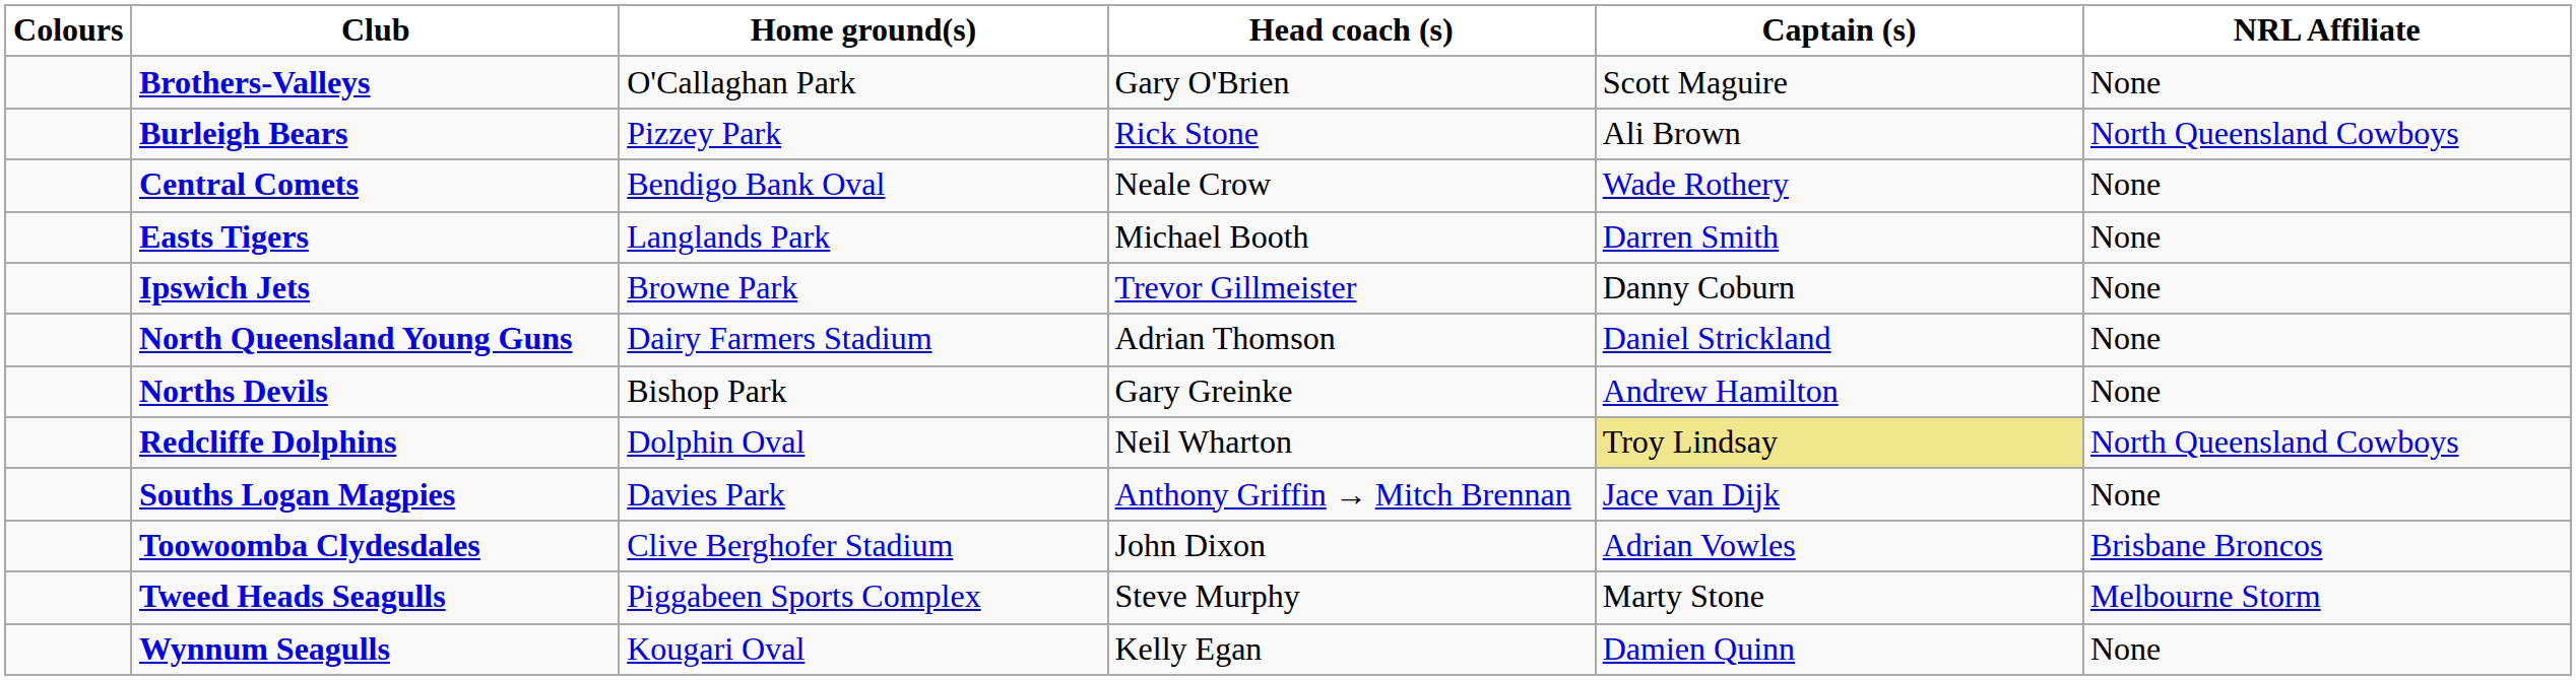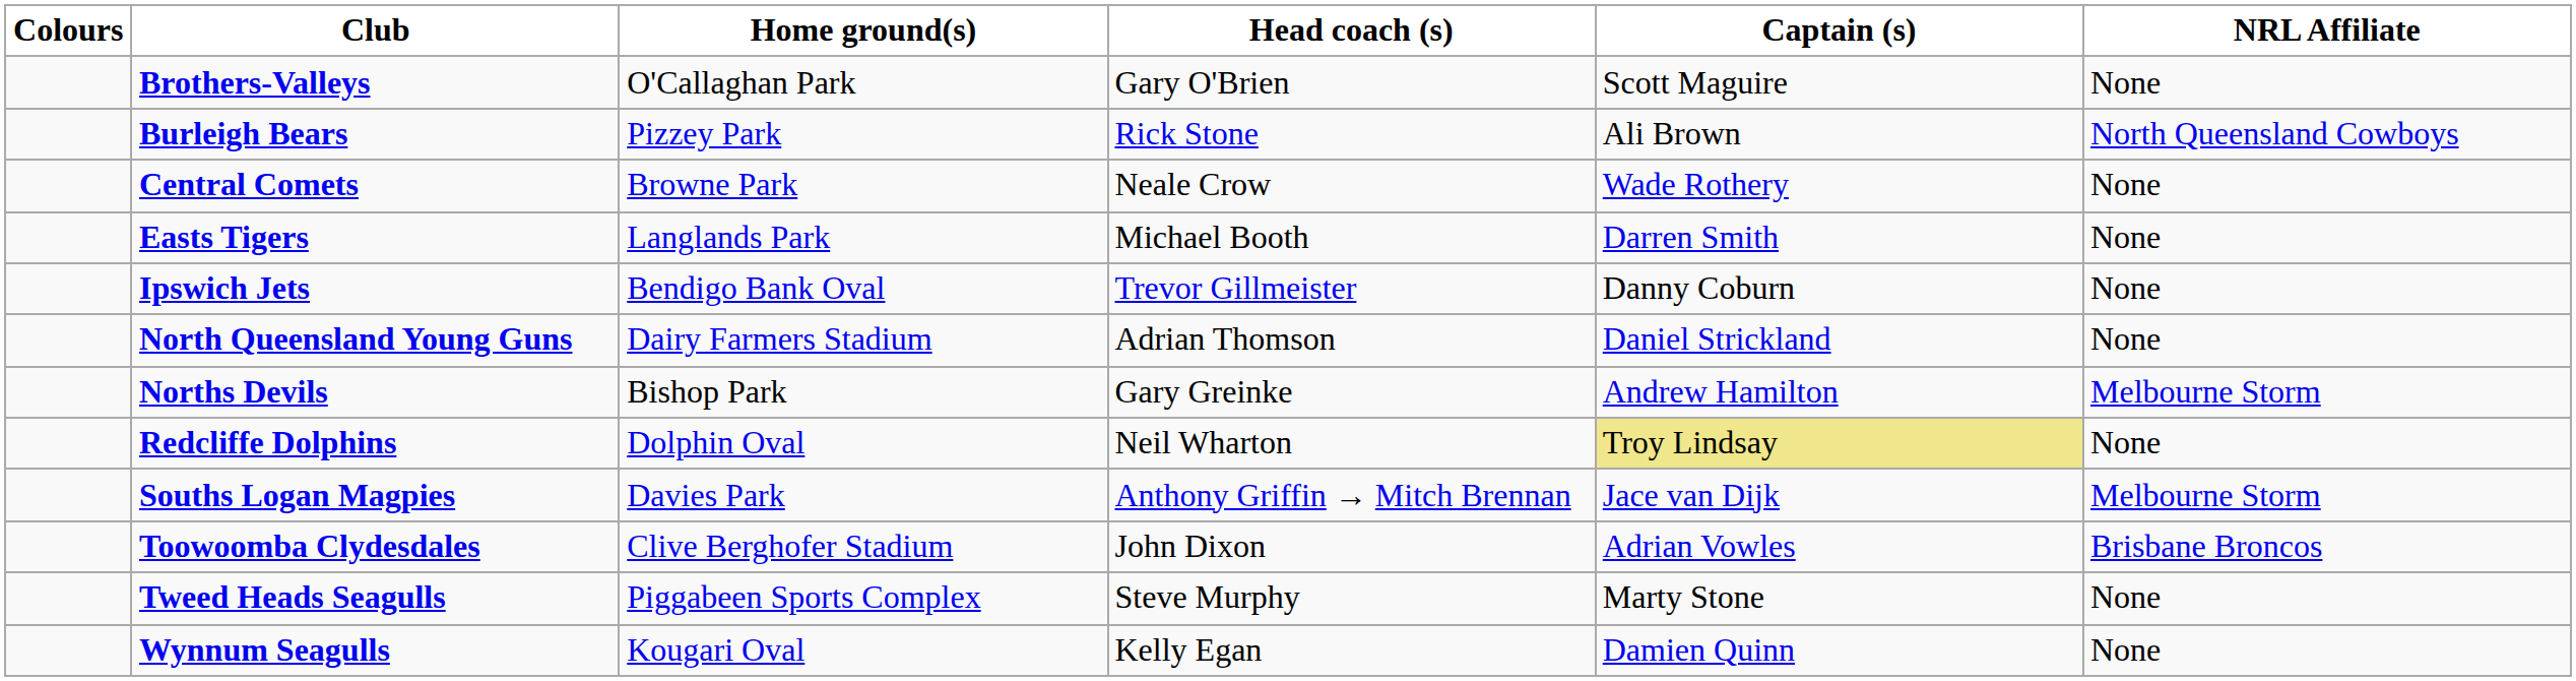Central Comets | Home ground(s): Bendigo Bank Oval -> Browne Park
Ipswich Jets | Home ground(s): Browne Park -> Bendigo Bank Oval
Norths Devils | NRL Affiliate: None -> Melbourne Storm
Redcliffe Dolphins | NRL Affiliate: North Queensland Cowboys -> None
Souths Logan Magpies | NRL Affiliate: None -> Melbourne Storm
Tweed Heads Seagulls | NRL Affiliate: Melbourne Storm -> None
